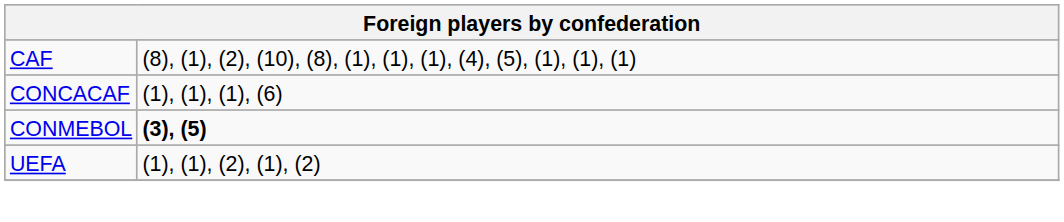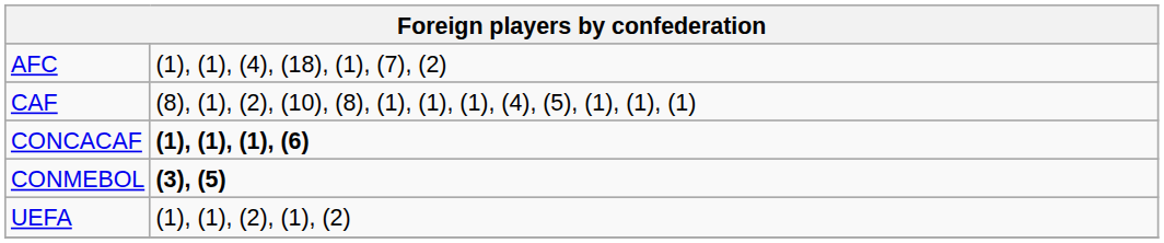+ row: AFC | (1), (1), (4), (18), (1), (7), (2)
CONCACAF | column 2: normal -> bold
